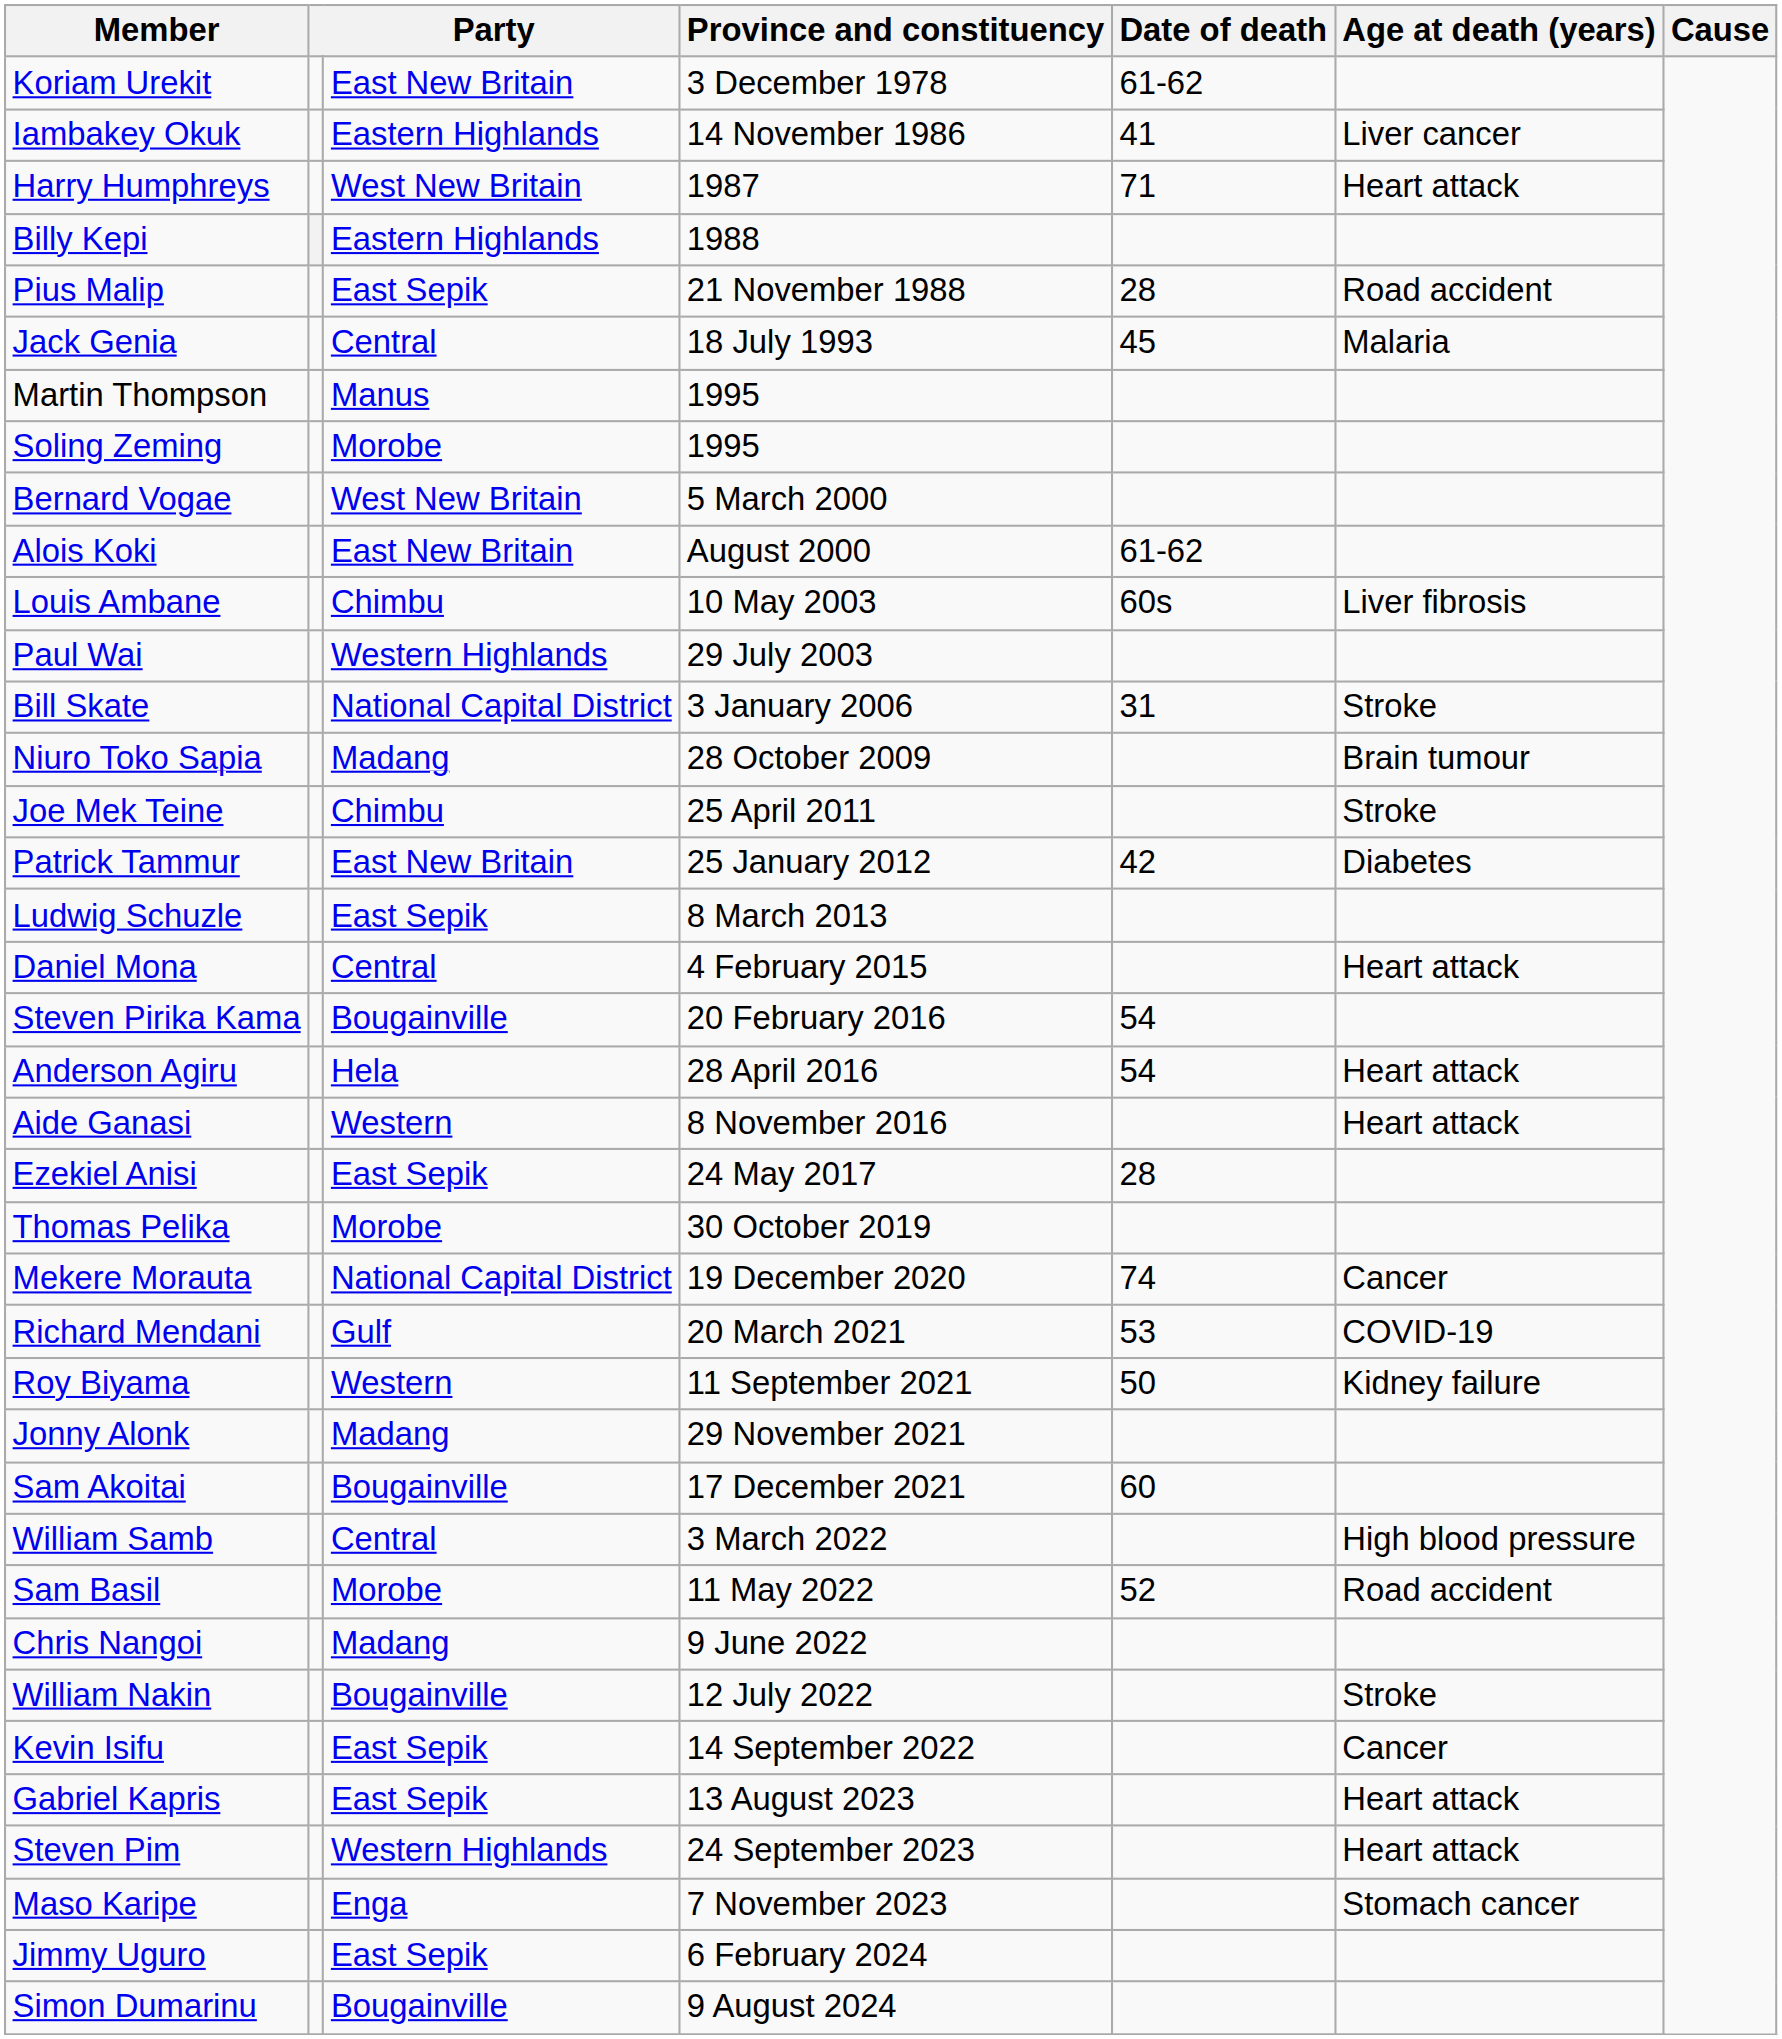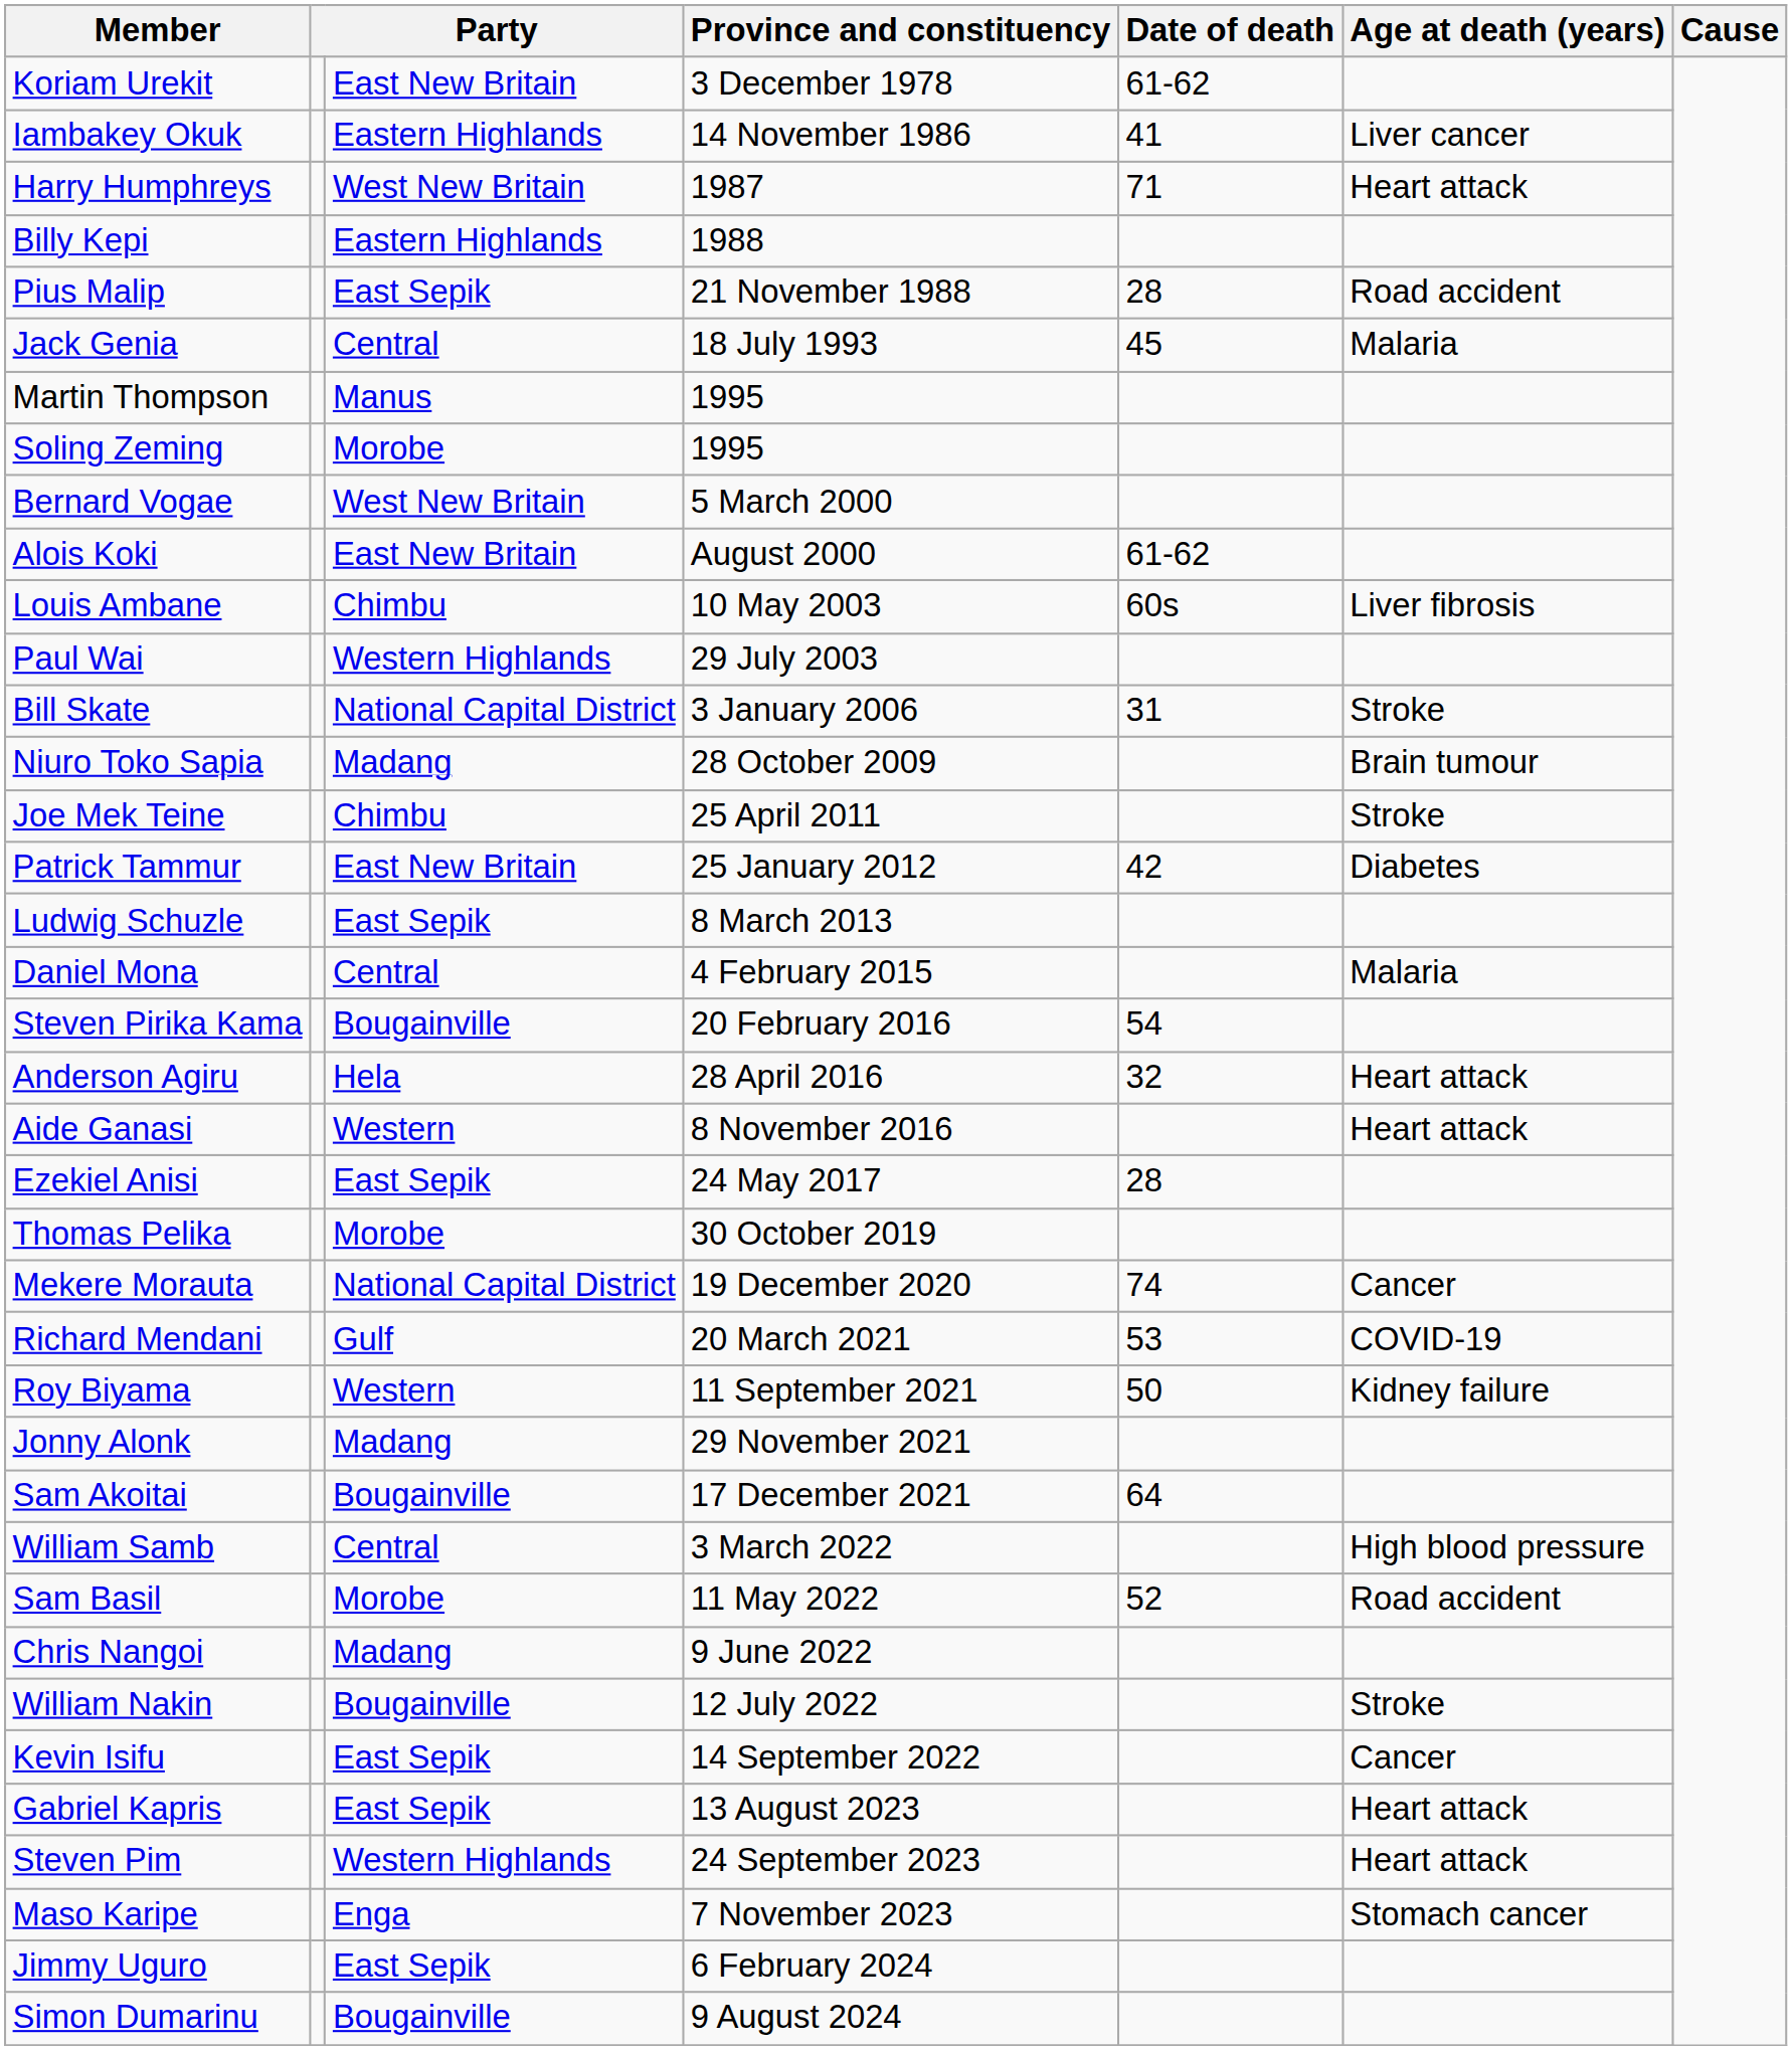Daniel Mona | Age at death (years): Heart attack -> Malaria
Anderson Agiru | Date of death: 54 -> 32
Sam Akoitai | Date of death: 60 -> 64
